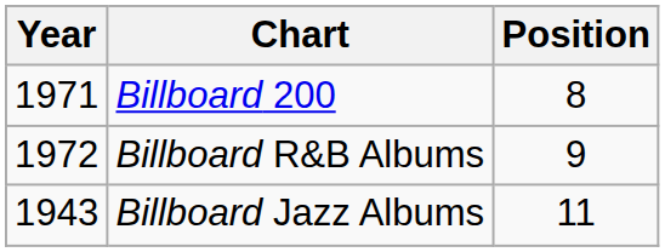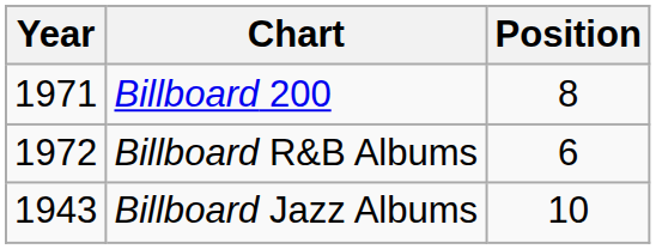Billboard R&B Albums | Position: 9 -> 6
Billboard Jazz Albums | Position: 11 -> 10
